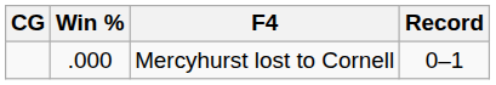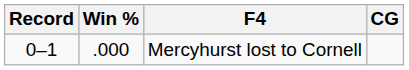columns swapped: Record <-> CG
